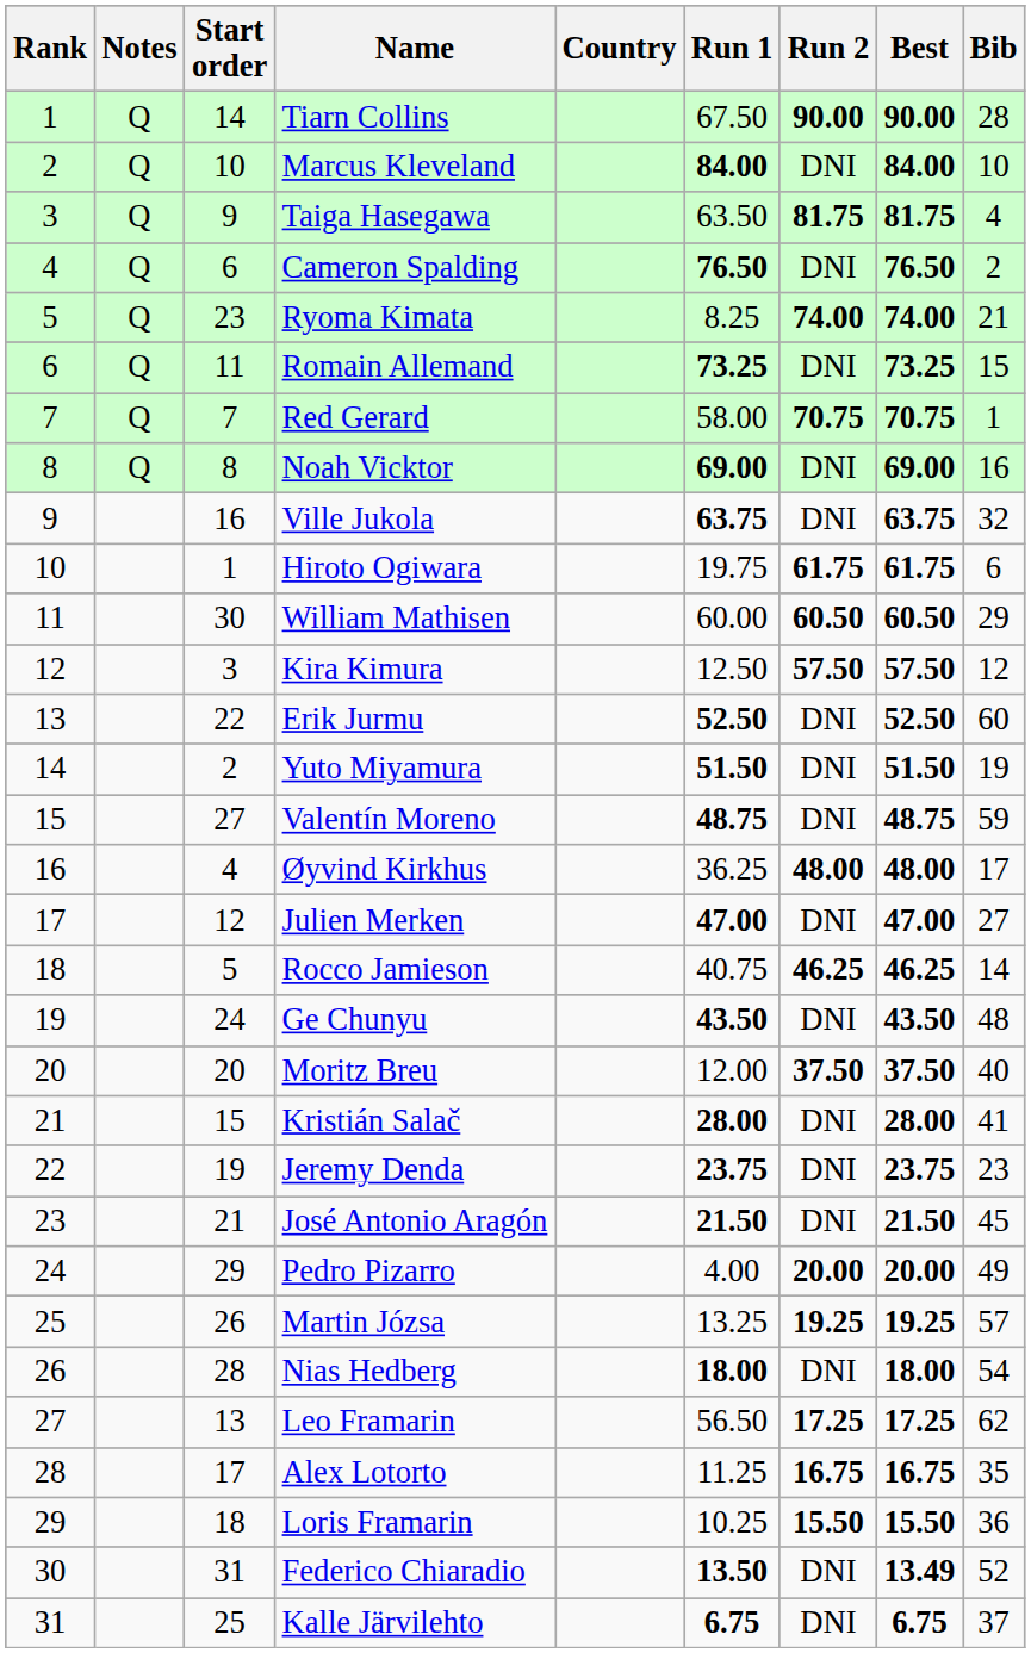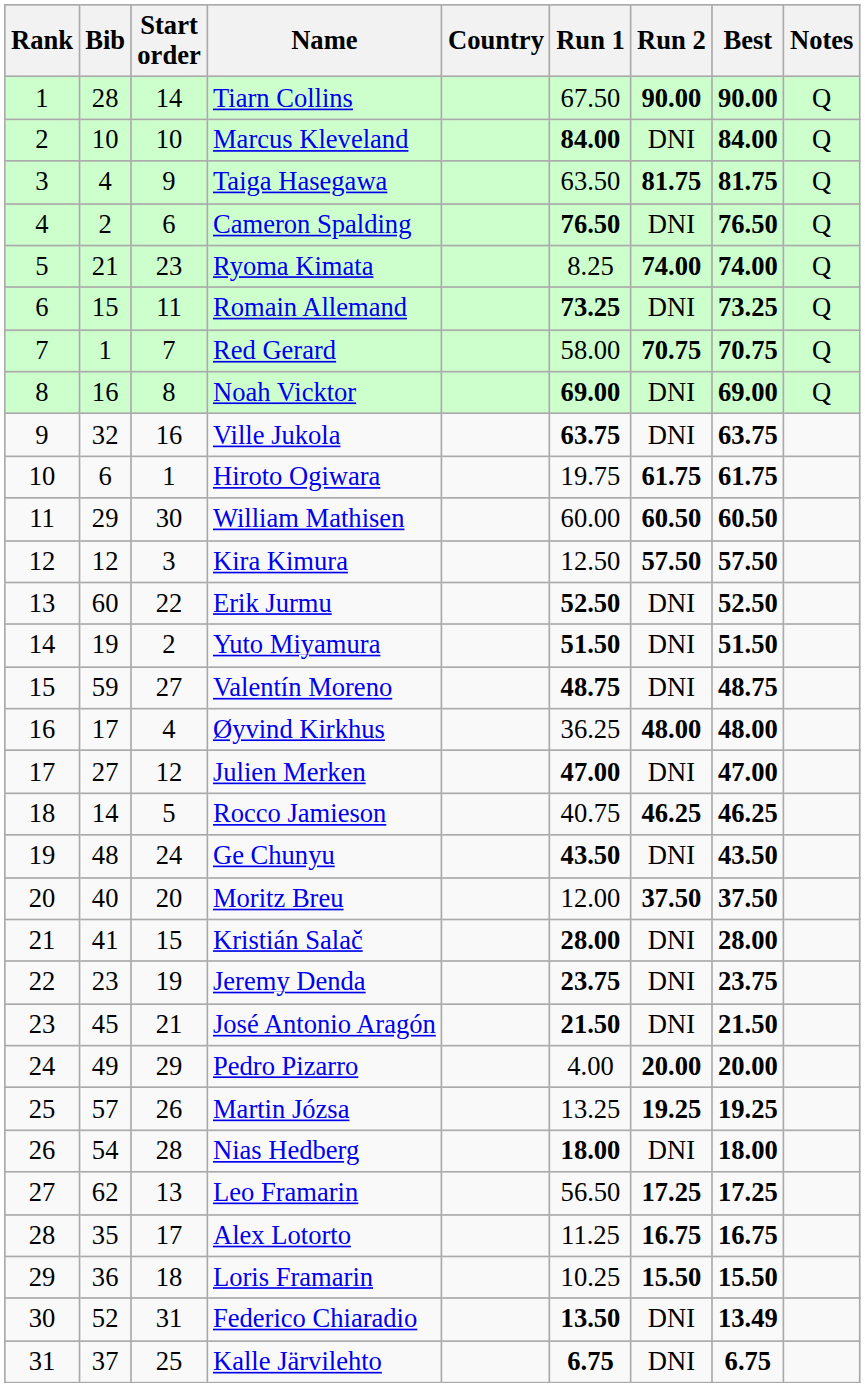columns swapped: Bib <-> Notes
